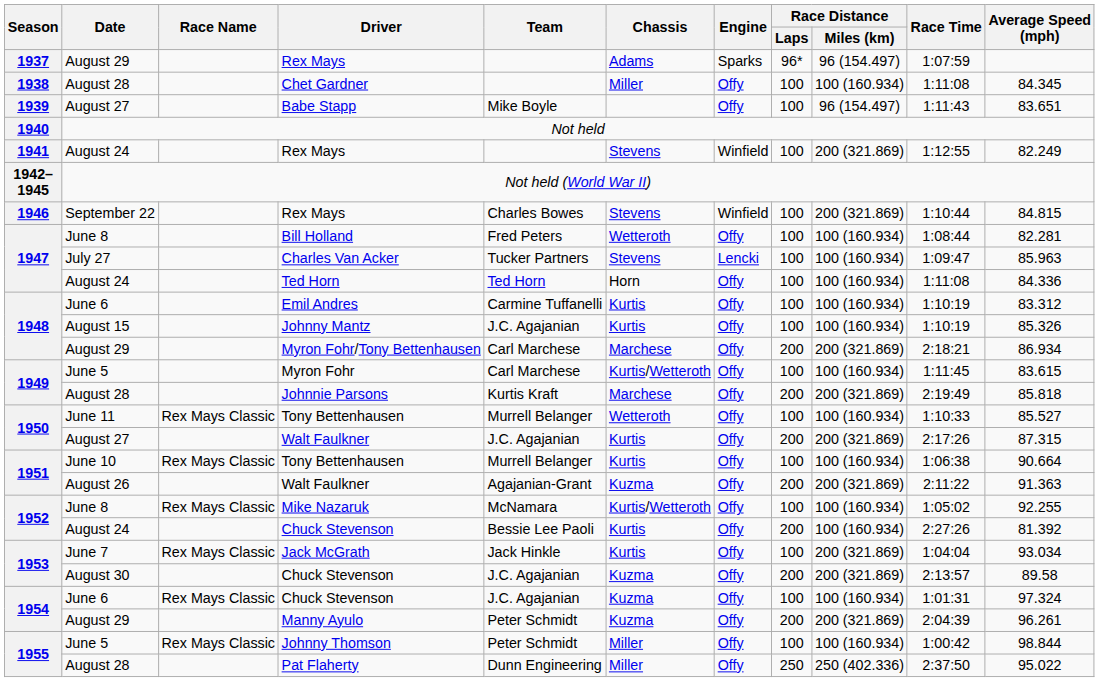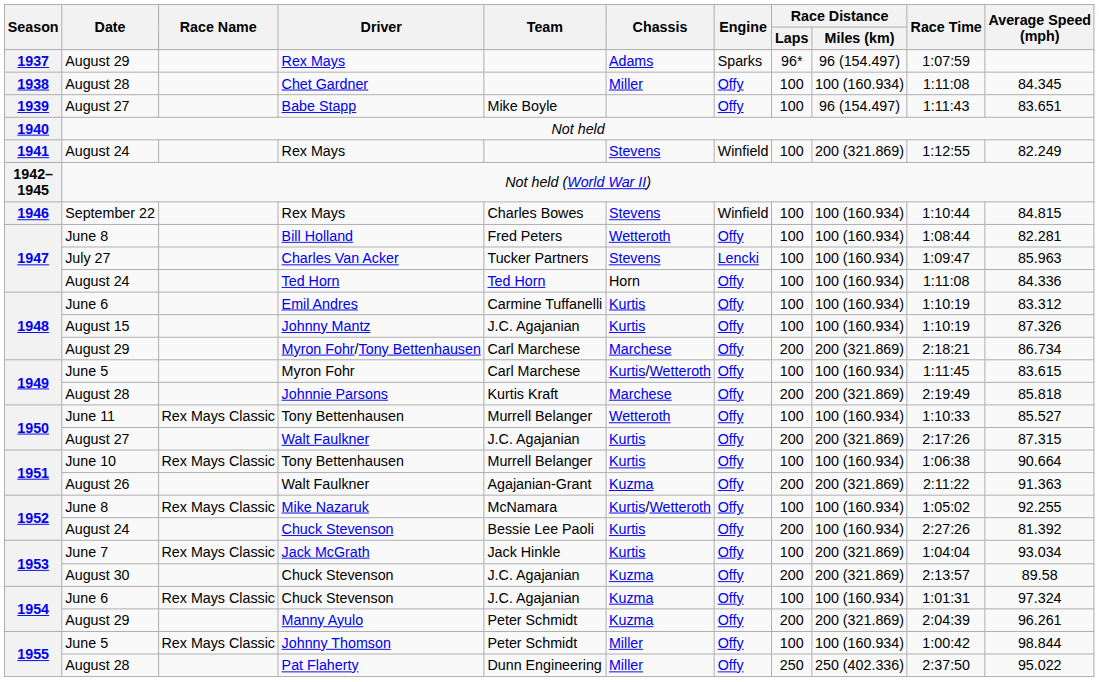September 22 / Rex Mays | Race Distance / Miles (km): 200 (321.869) -> 100 (160.934)
Johnny Mantz | Average Speed (mph): 85.326 -> 87.326
Myron Fohr/Tony Bettenhausen | Average Speed (mph): 86.934 -> 86.734
